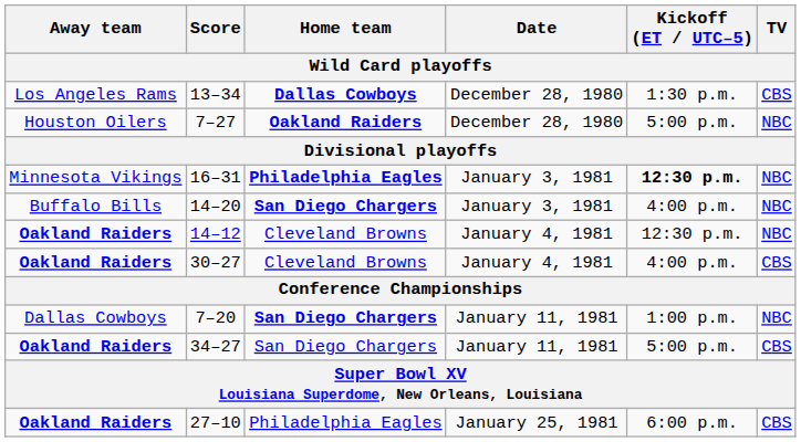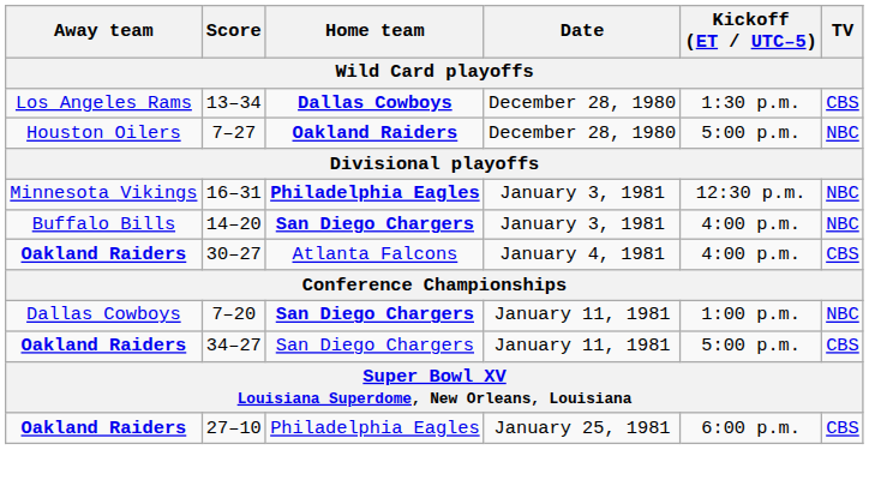16–31 | Kickoff (ET / UTC–5): bold -> normal
- row: Oakland Raiders | 14–12 | Cleveland Browns | January 4, 1981 | 12:30 p.m. | NBC
30–27 | Home team: Cleveland Browns -> Atlanta Falcons
